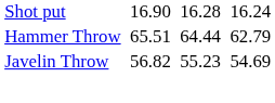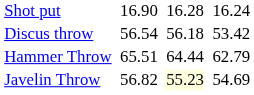+ row: Discus throw | 56.54 | 56.18 | 53.42
Javelin Throw | column 5: no background -> lightyellow background
